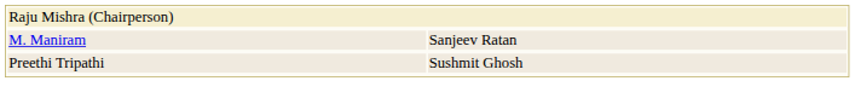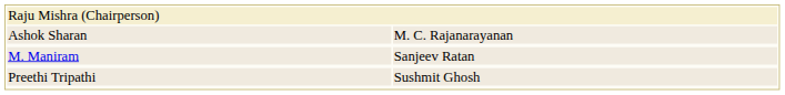+ row: Ashok Sharan | M. C. Rajanarayanan
